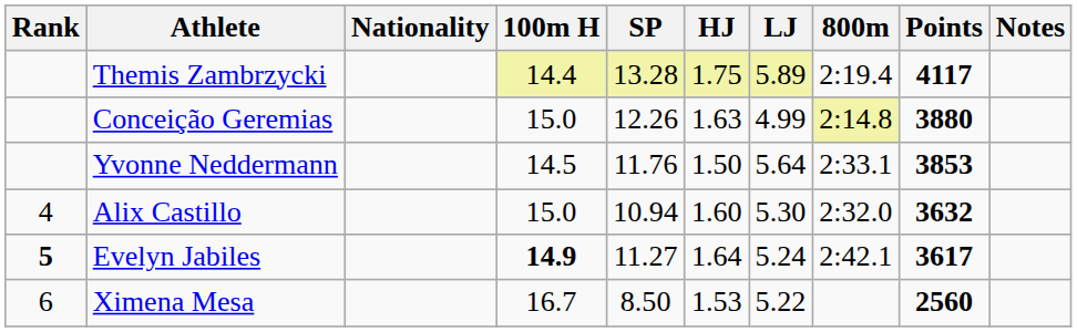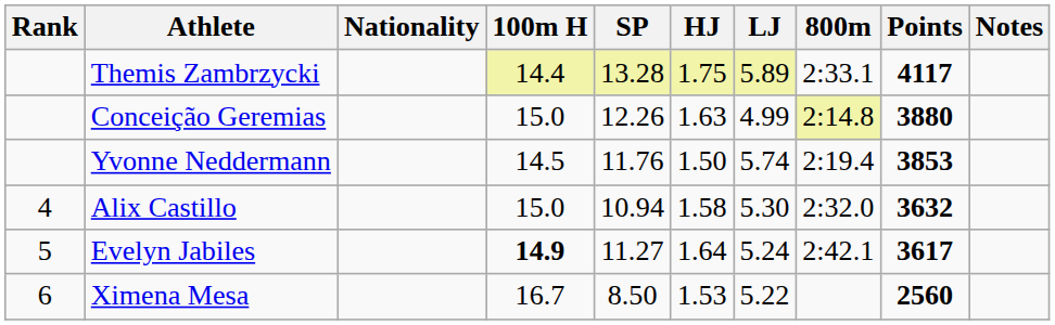Themis Zambrzycki | 800m: 2:19.4 -> 2:33.1
Yvonne Neddermann | LJ: 5.64 -> 5.74
Yvonne Neddermann | 800m: 2:33.1 -> 2:19.4
Alix Castillo | HJ: 1.60 -> 1.58
Evelyn Jabiles | Rank: bold -> normal
